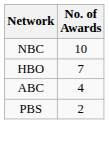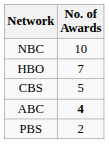+ row: CBS | 5
ABC | No. of Awards: normal -> bold
